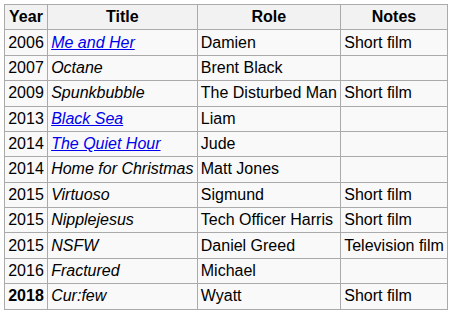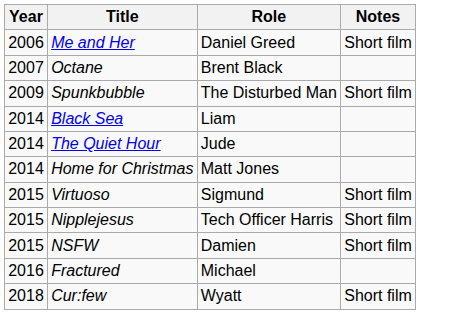Me and Her | Role: Damien -> Daniel Greed
Black Sea | Year: 2013 -> 2014
NSFW | Role: Daniel Greed -> Damien
NSFW | Notes: Television film -> Short film
Cur:few | Year: bold -> normal
